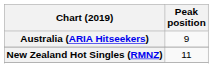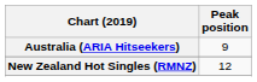New Zealand Hot Singles (RMNZ) | Peak position: 11 -> 12
